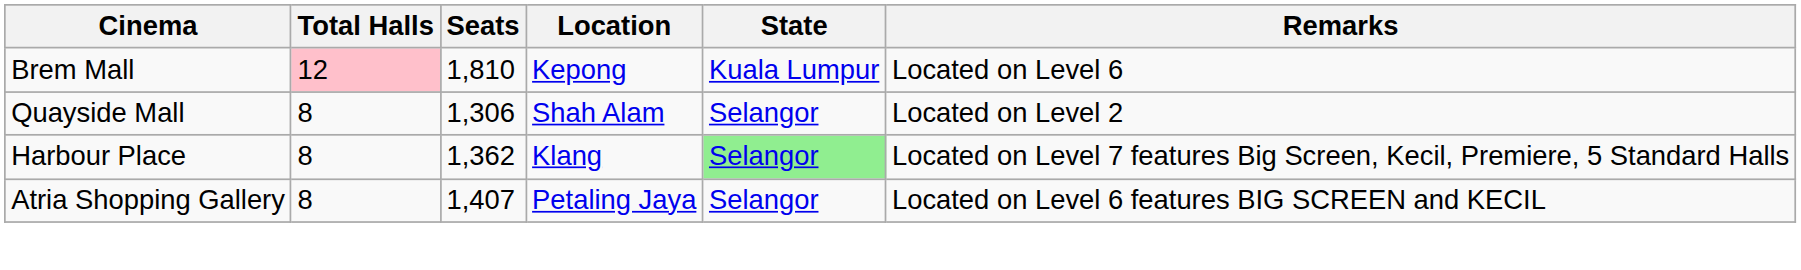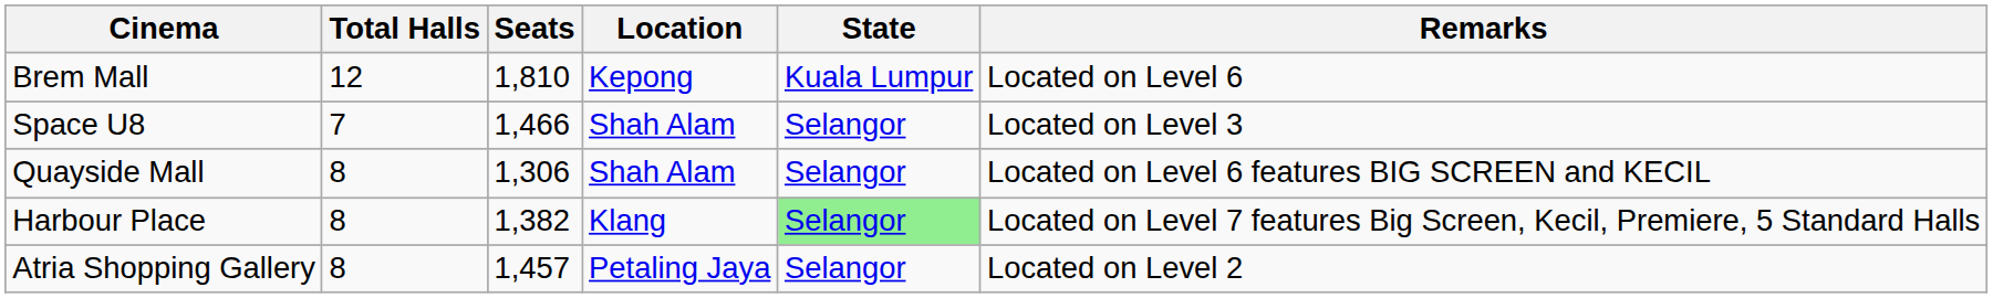Brem Mall | Total Halls: pink background -> no background
+ row: Space U8 | 7 | 1,466 | Shah Alam | Selangor | Located on Level 3
Quayside Mall | Remarks: Located on Level 2 -> Located on Level 6 features BIG SCREEN and KECIL
Harbour Place | Seats: 1,362 -> 1,382
Atria Shopping Gallery | Seats: 1,407 -> 1,457
Atria Shopping Gallery | Remarks: Located on Level 6 features BIG SCREEN and KECIL -> Located on Level 2
